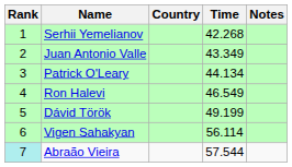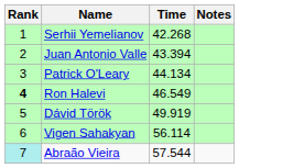- column: Country
Juan Antonio Valle | Time: 43.349 -> 43.394
Ron Halevi | Rank: normal -> bold
Dávid Török | Time: 49.199 -> 49.919
